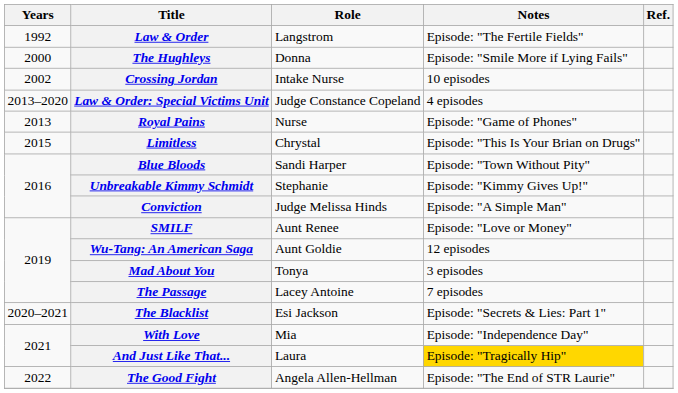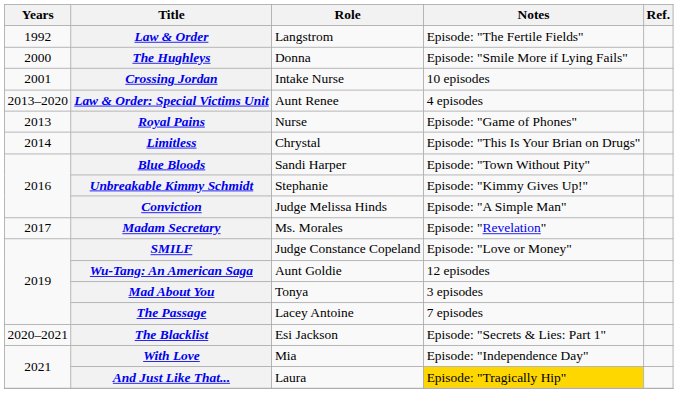Crossing Jordan | Years: 2002 -> 2001
Law & Order: Special Victims Unit | Role: Judge Constance Copeland -> Aunt Renee
Limitless | Years: 2015 -> 2014
+ row: 2017 | Madam Secretary | Ms. Morales | Episode: "Revelation"
SMILF | Role: Aunt Renee -> Judge Constance Copeland
- row: 2022 | The Good Fight | Angela Allen-Hellman | Episode: "The End of STR Laurie"
